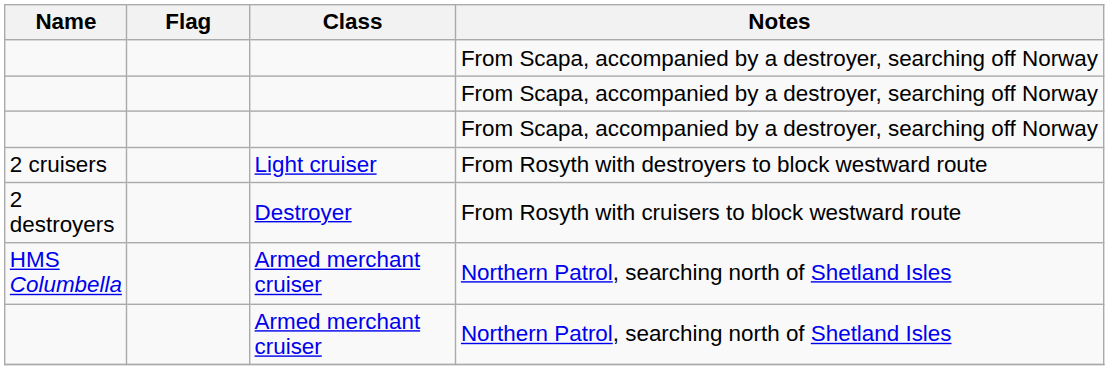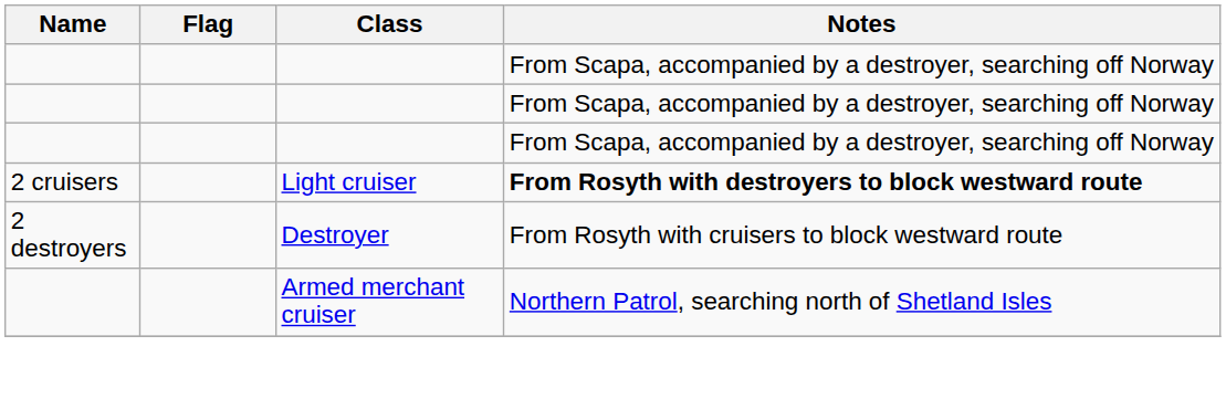2 cruisers | Notes: normal -> bold
- row: HMS Columbella | Armed merchant cruiser | Northern Patrol, searching north of Shetland Isles
